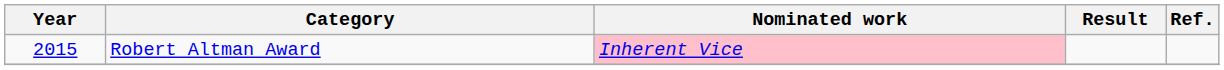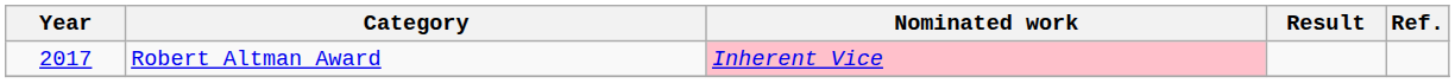Robert Altman Award | Year: 2015 -> 2017
